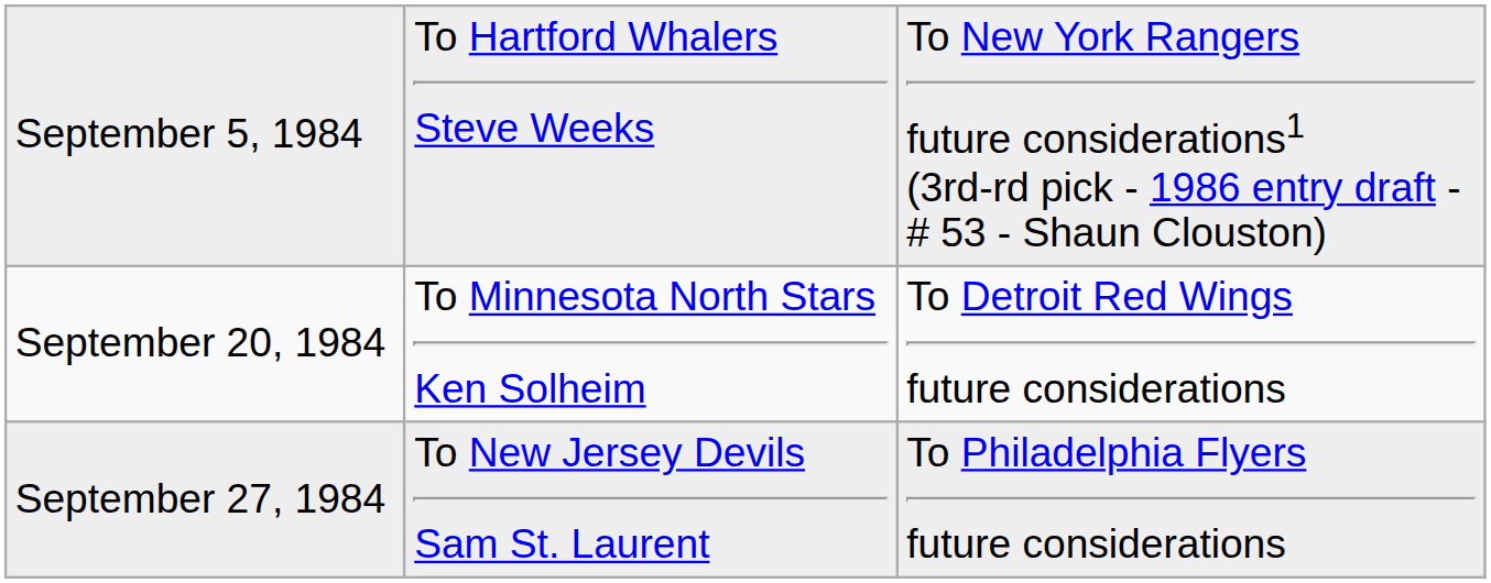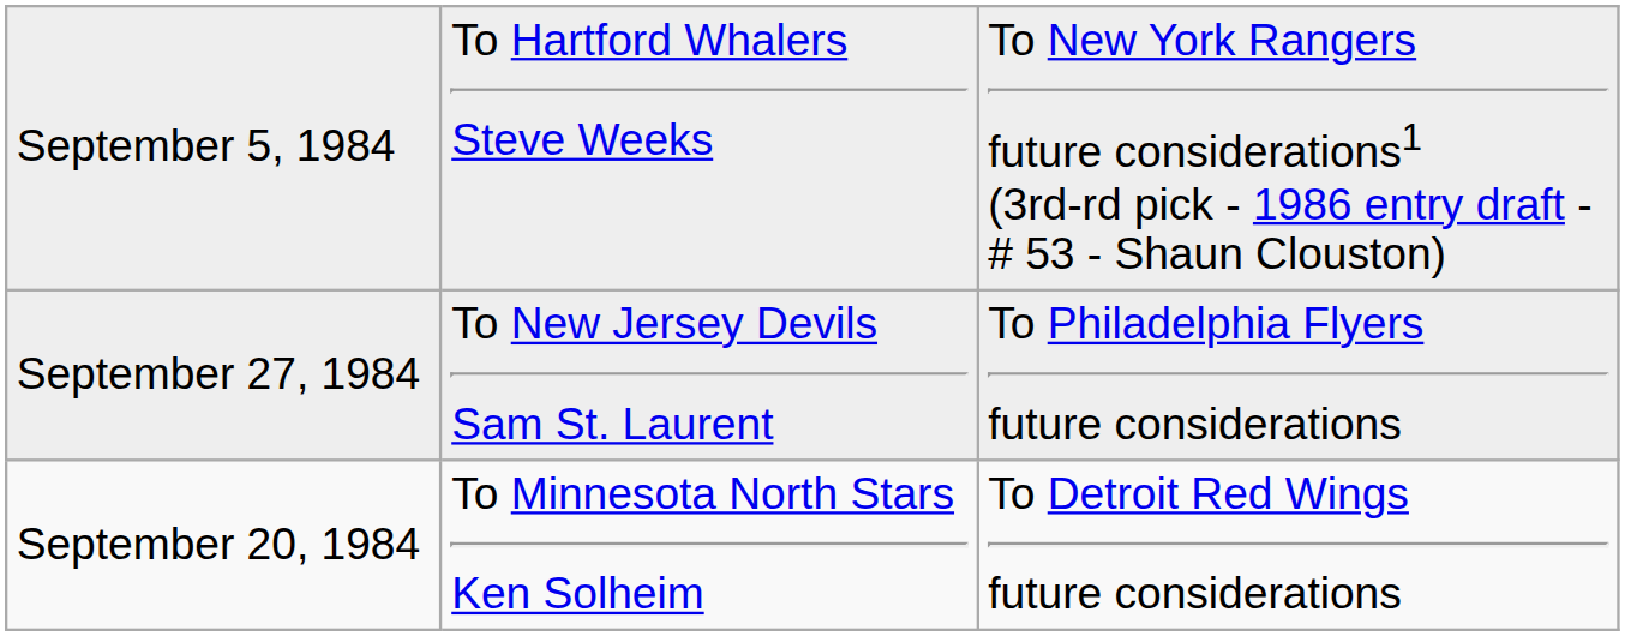rows swapped: September 20, 1984 <-> September 27, 1984
